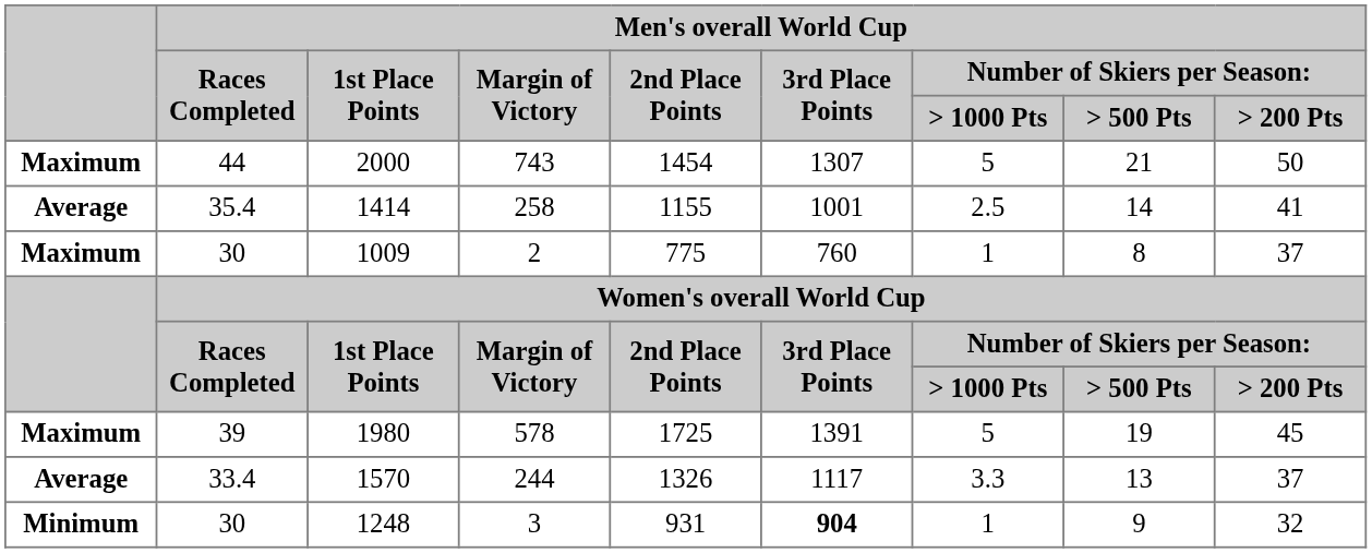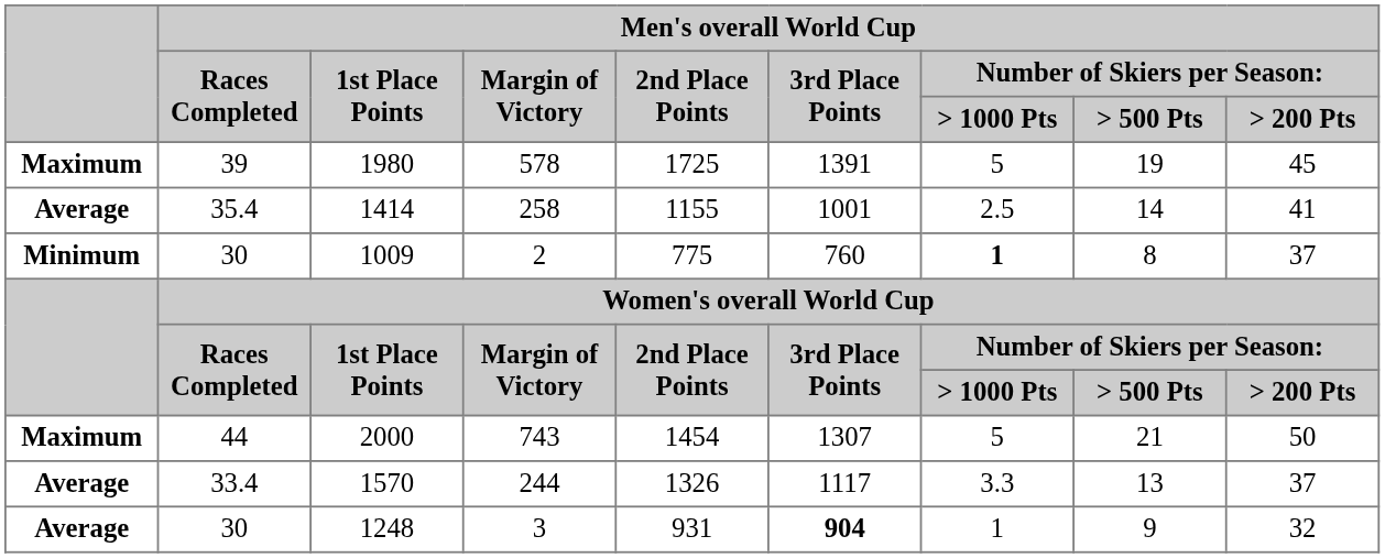rows swapped: 2000 <-> 1980
1009 | column 1: Maximum -> Minimum
1009 | column 7: normal -> bold
1248 | column 1: Minimum -> Average
